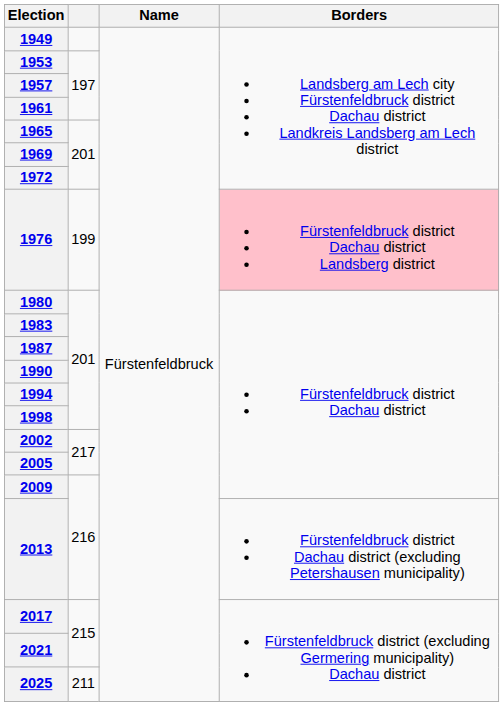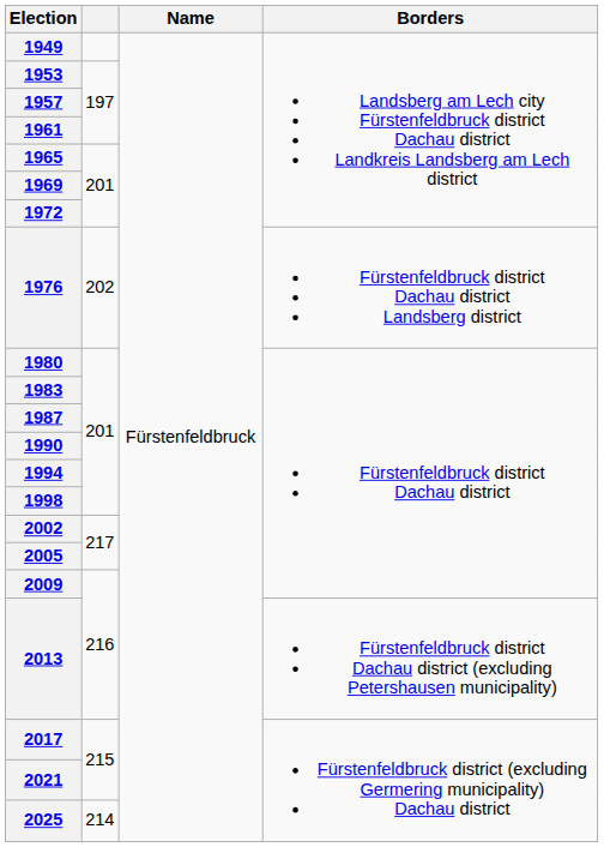1976 | column 2: 199 -> 202
1976 | Borders: pink background -> no background
2025 | column 2: 211 -> 214
